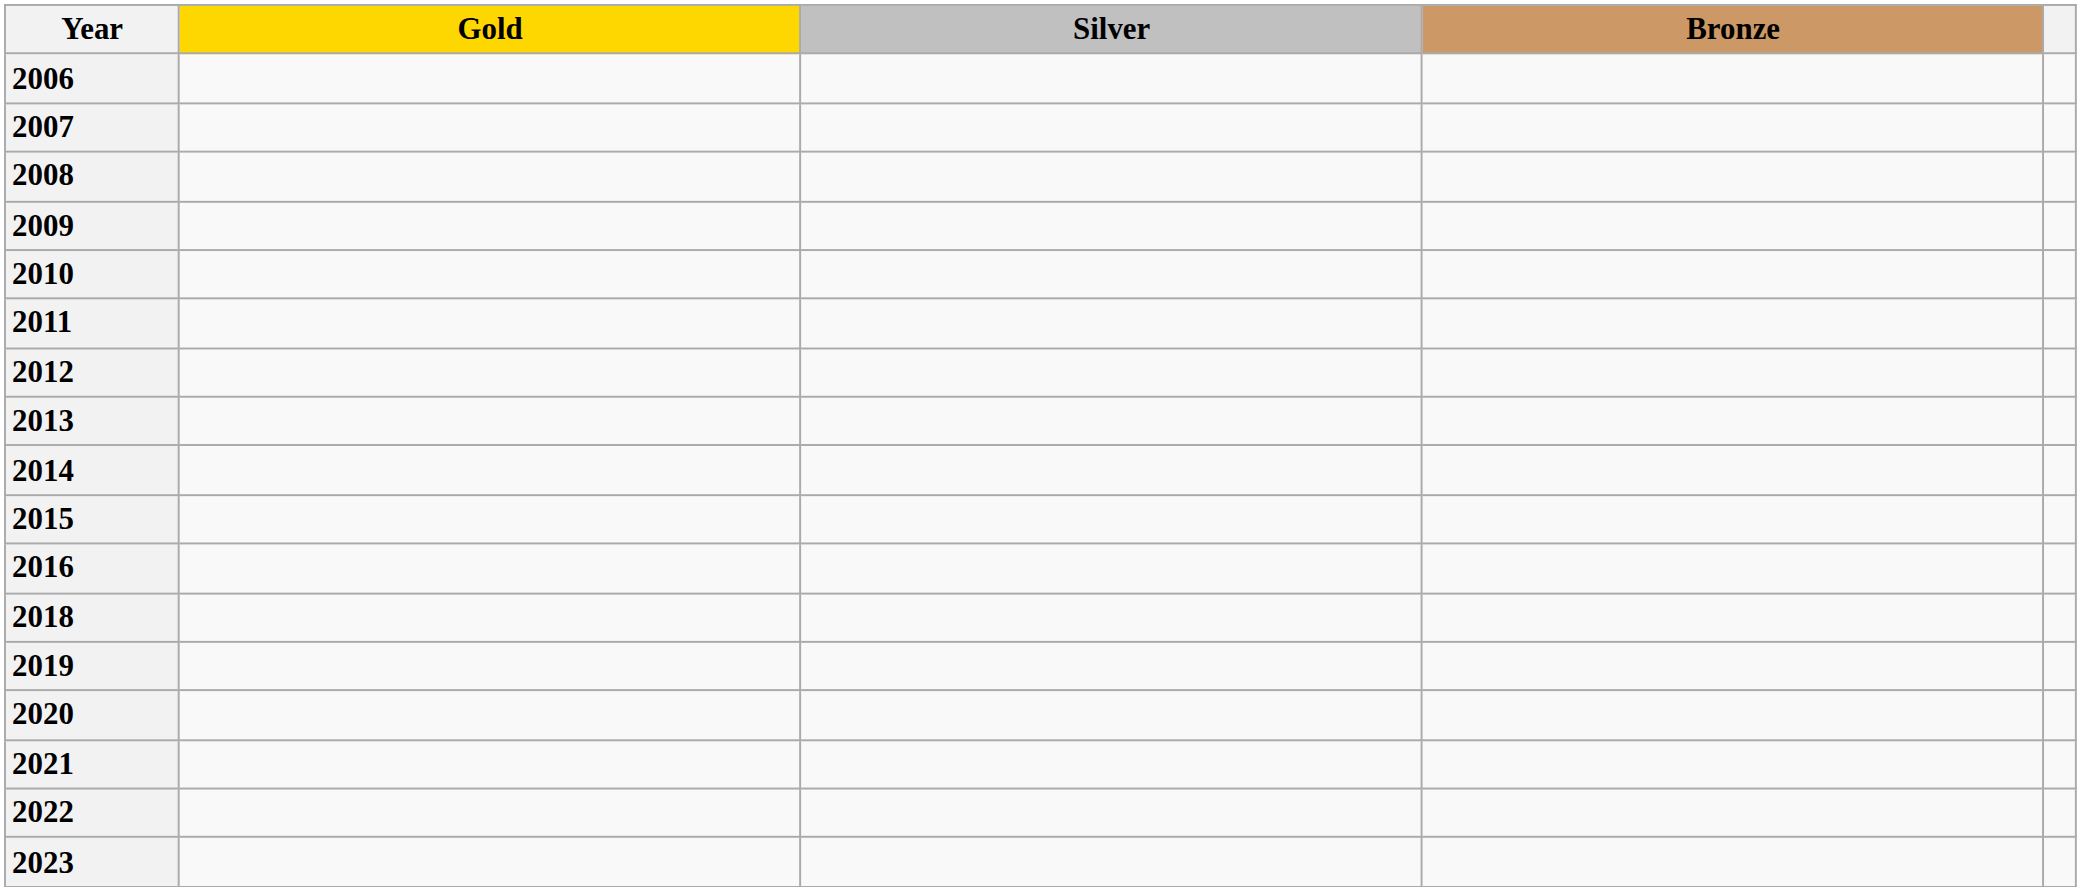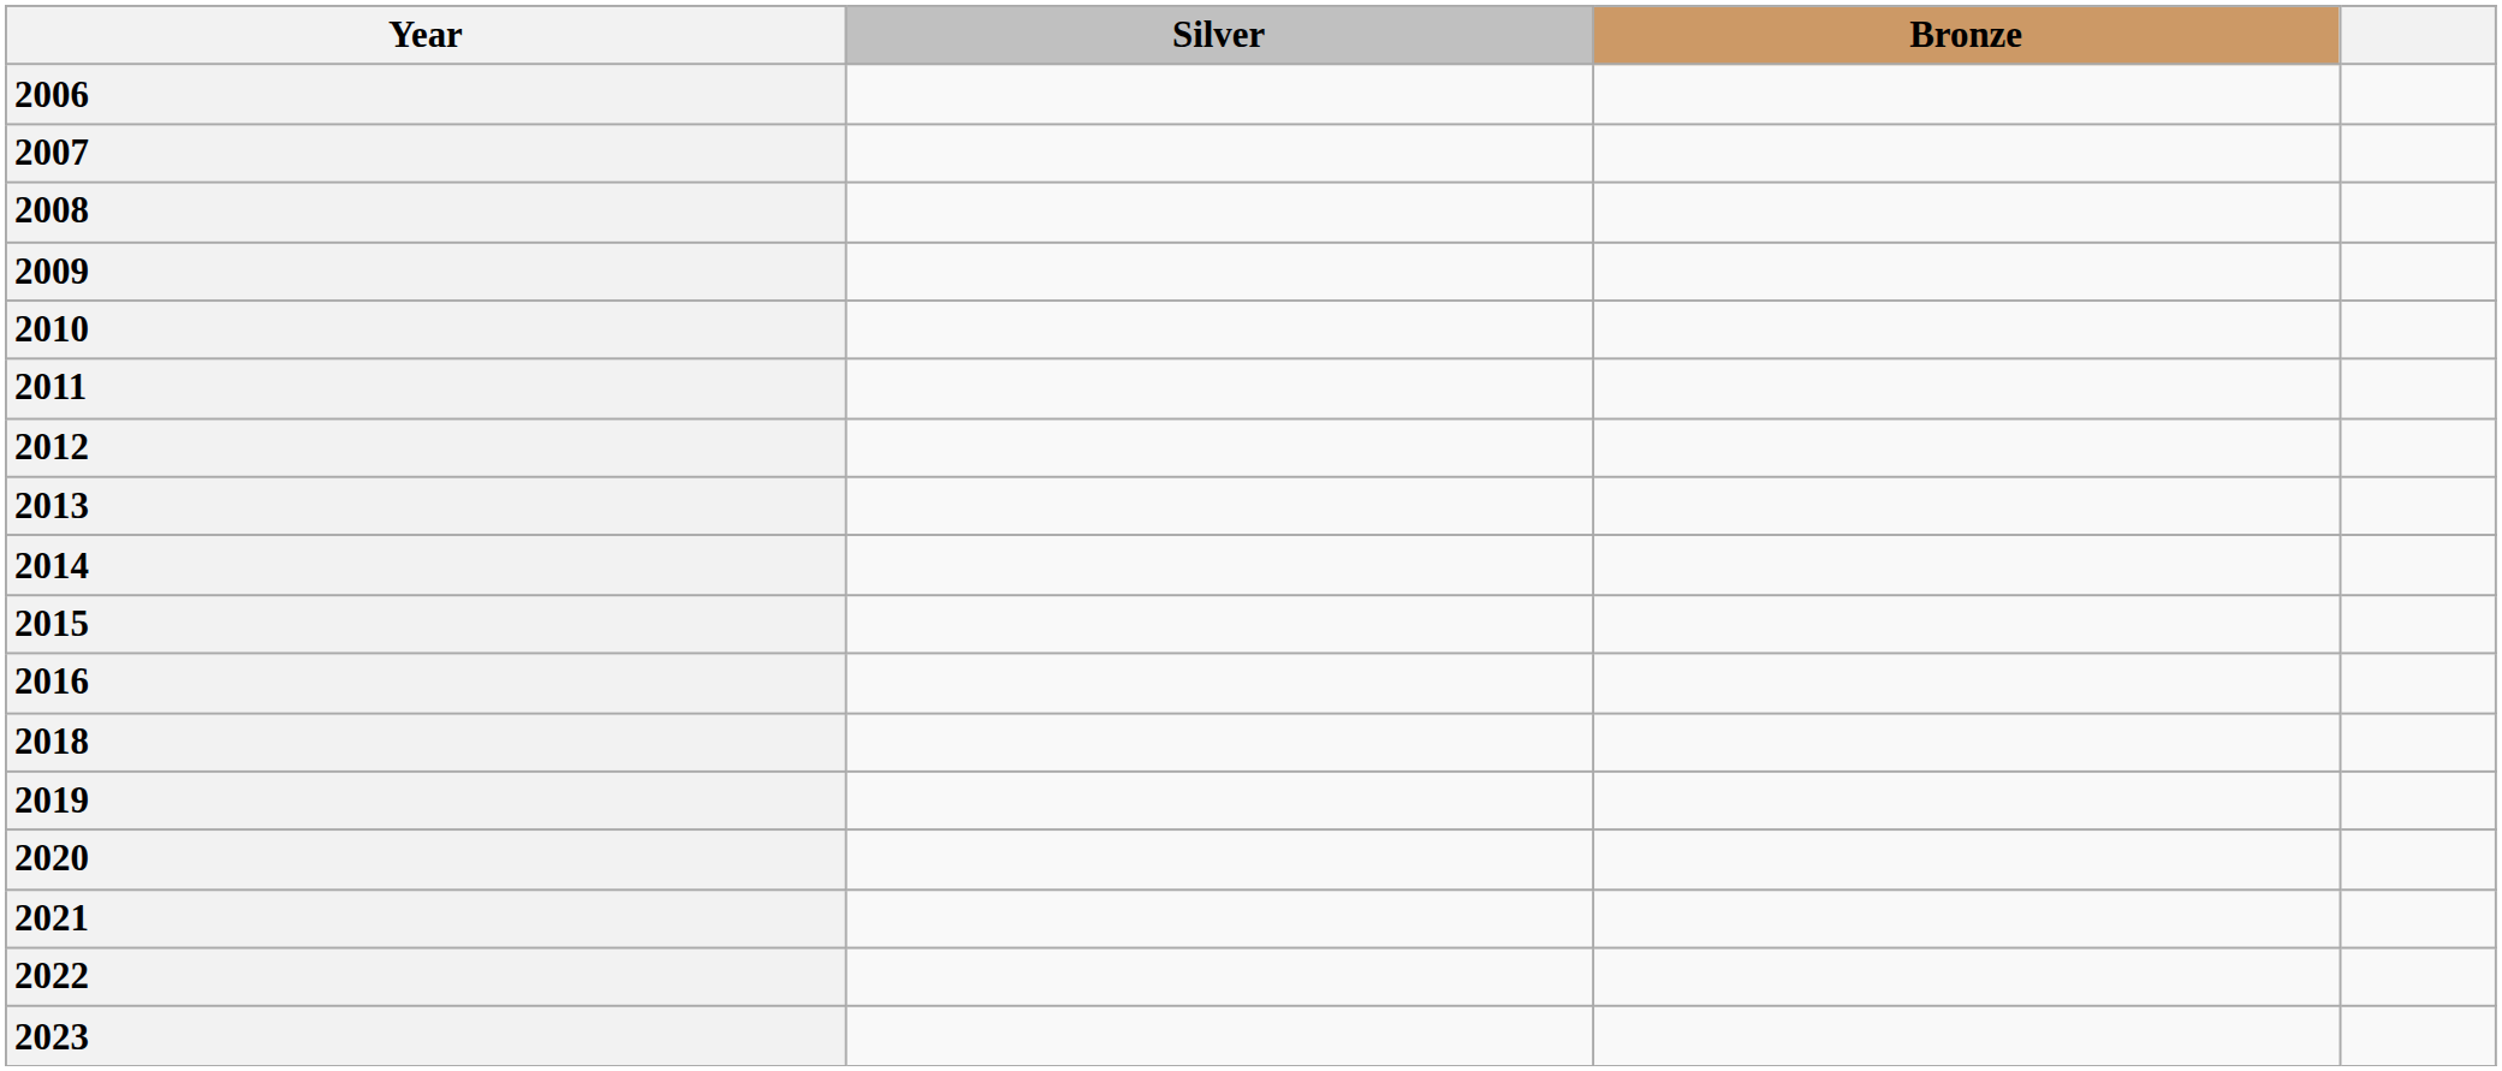- column: Gold
